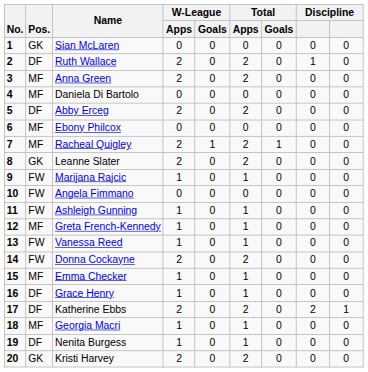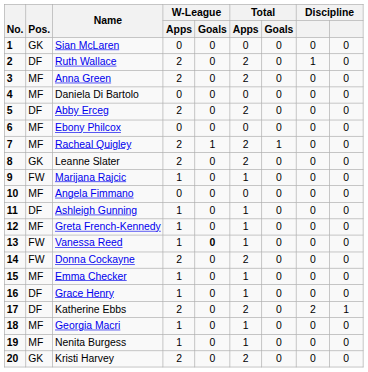Angela Fimmano | Pos.: FW -> MF
Ashleigh Gunning | Pos.: FW -> DF
Vanessa Reed | W-League / Goals: normal -> bold
Nenita Burgess | Pos.: DF -> MF
